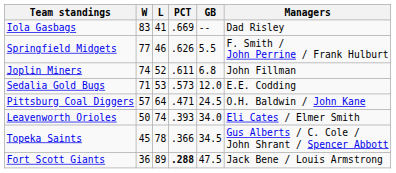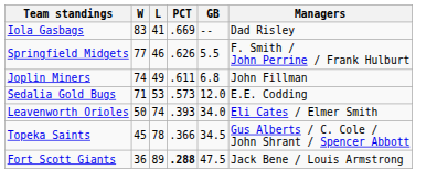Joplin Miners | L: 52 -> 49
- row: Pittsburg Coal Diggers | 57 | 64 | .471 | 24.5 | O.H. Baldwin / John Kane
